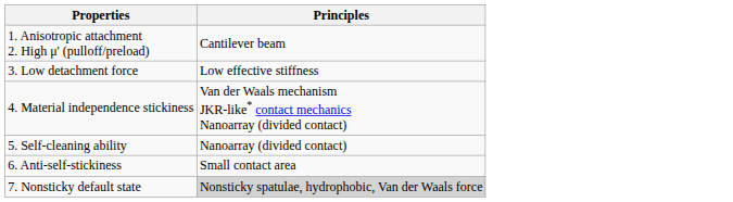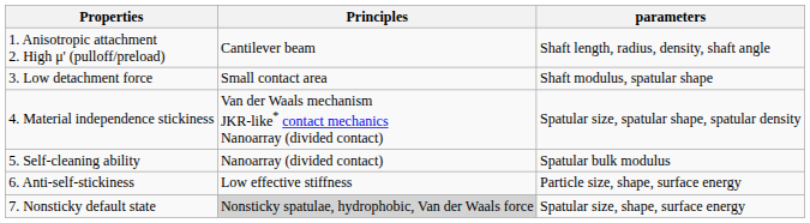+ column: parameters | Shaft length, radius, density, shaft angle | Shaft modulus, spatular shape | Spatular size, spatular shape, spatular density | Spatular bulk modulus | Particle size, shape, surface energy | Spatular size, shape, surface energy
3. Low detachment force | Principles: Low effective stiffness -> Small contact area
6. Anti-self-stickiness | Principles: Small contact area -> Low effective stiffness
